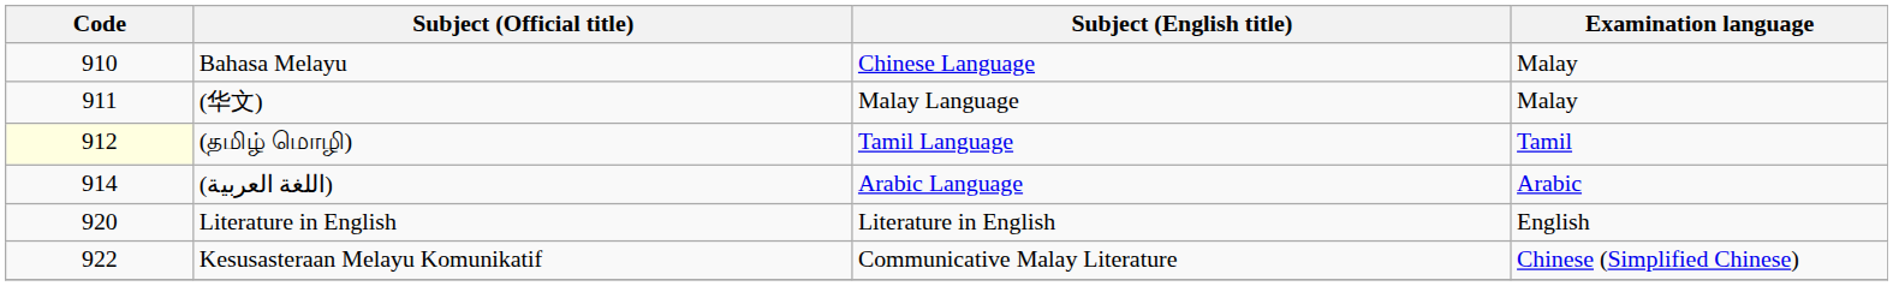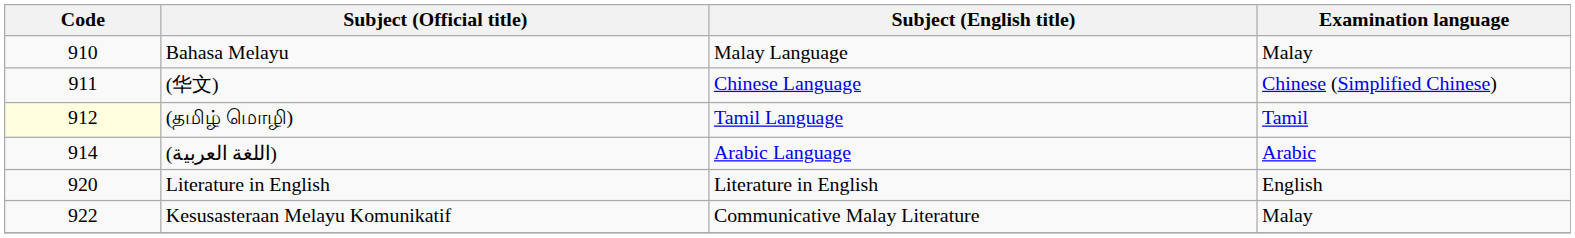Bahasa Melayu | Subject (English title): Chinese Language -> Malay Language
(华文) | Subject (English title): Malay Language -> Chinese Language
(华文) | Examination language: Malay -> Chinese (Simplified Chinese)
Kesusasteraan Melayu Komunikatif | Examination language: Chinese (Simplified Chinese) -> Malay
